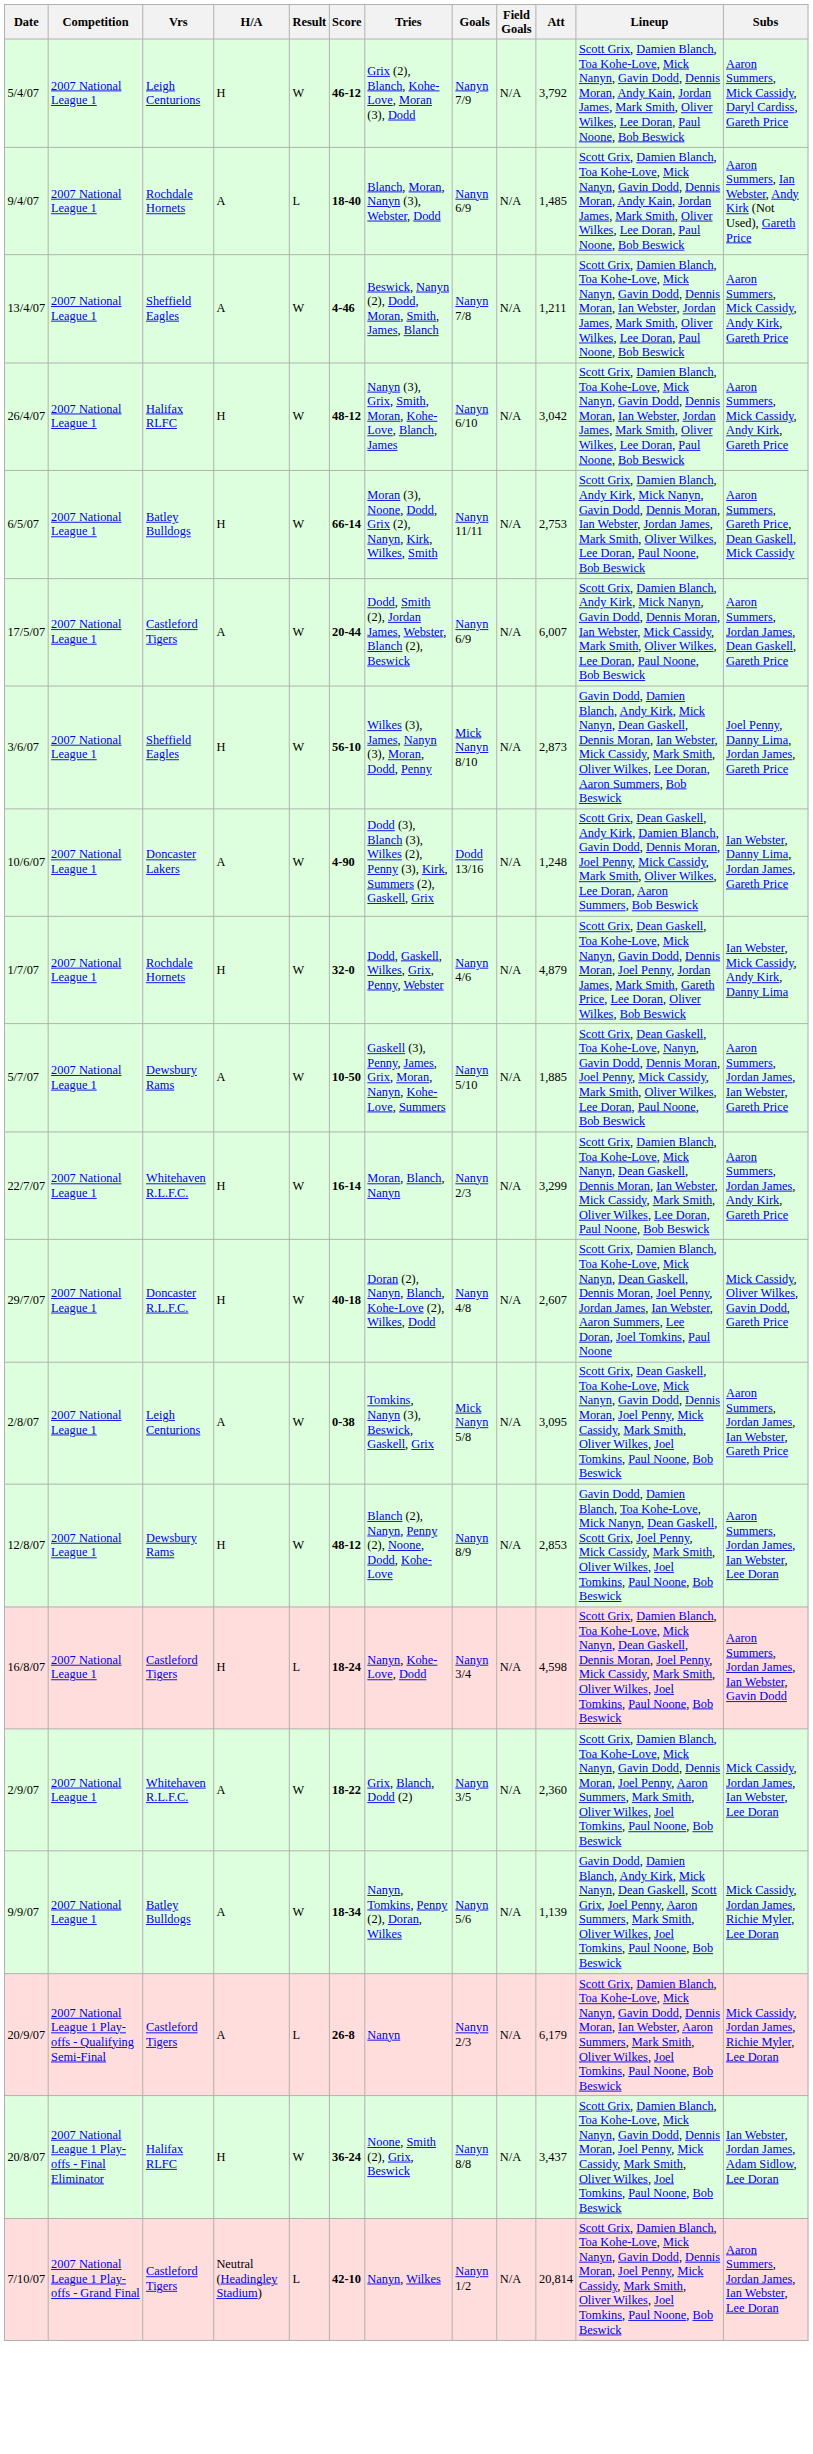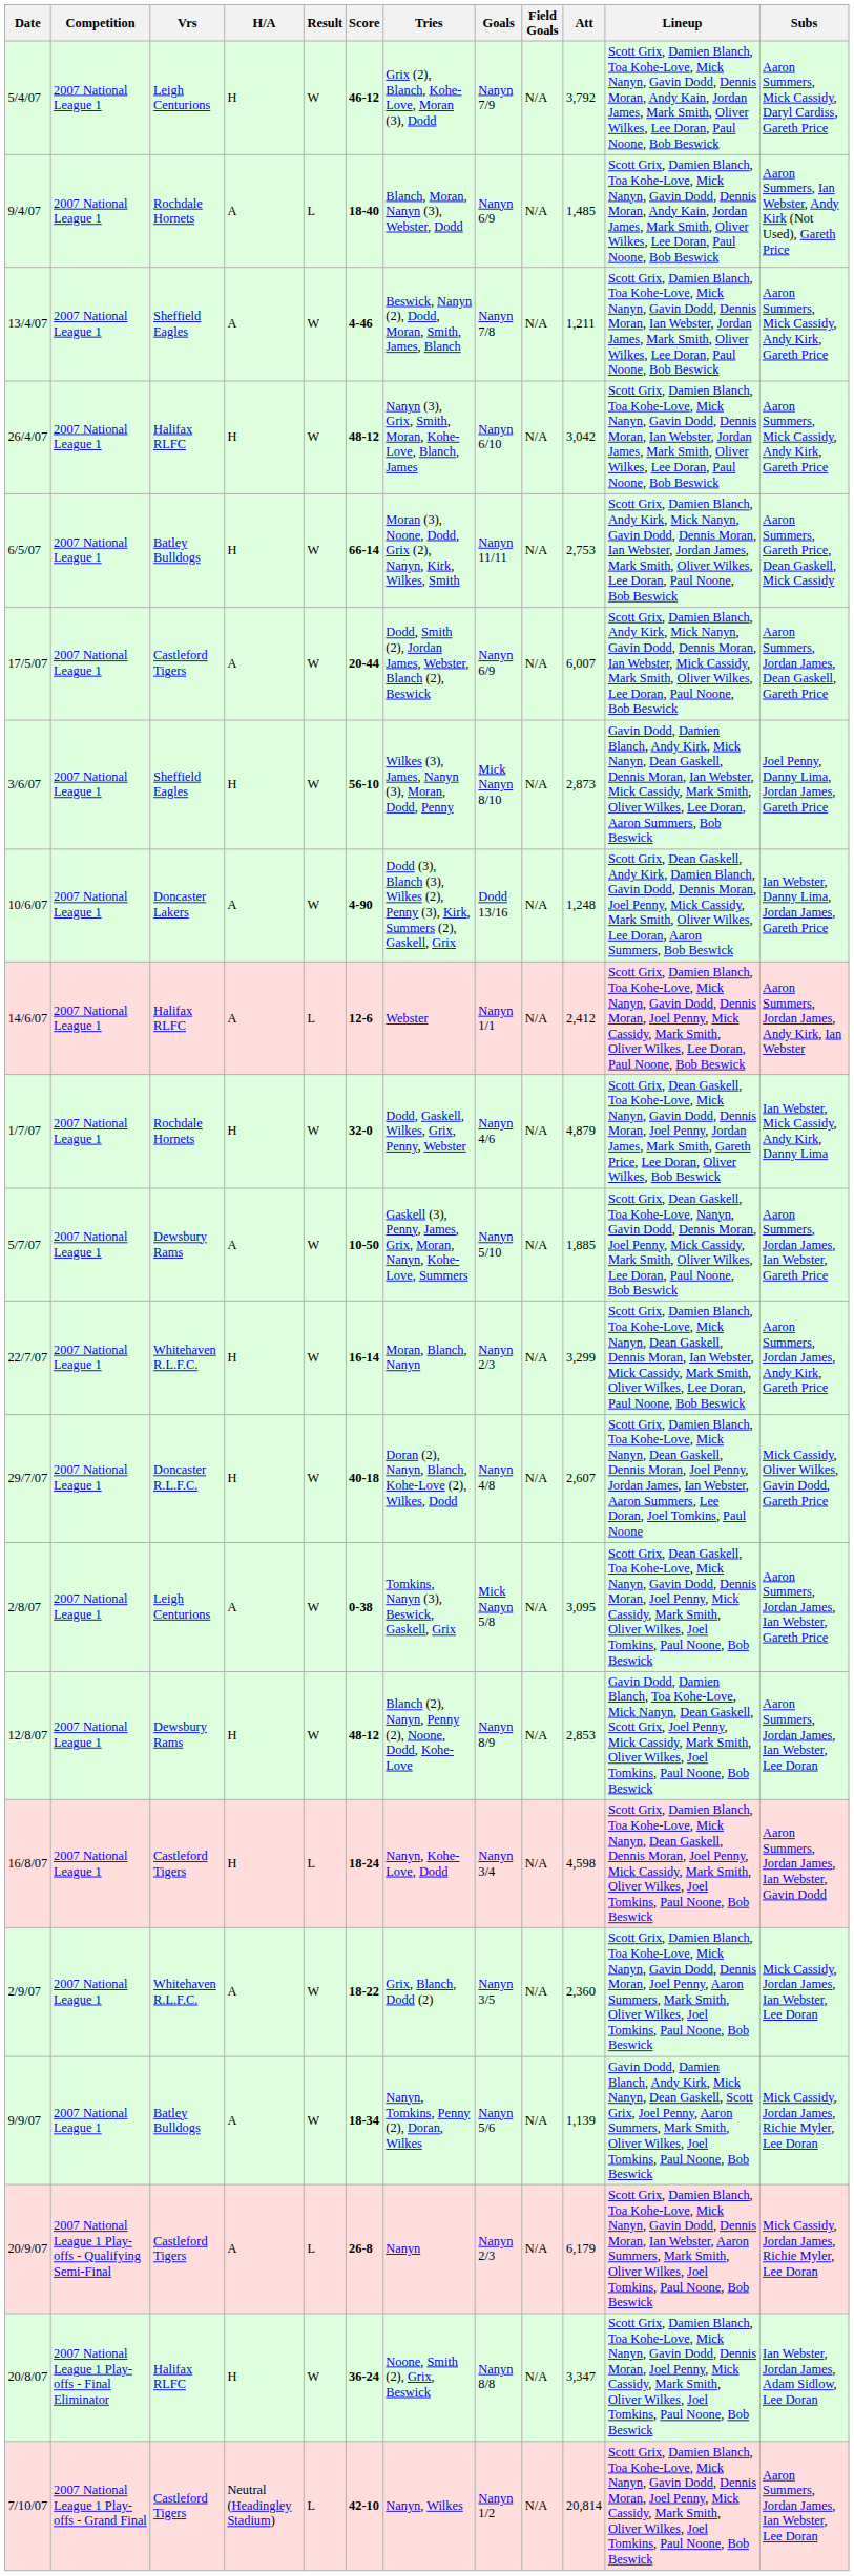+ row: 14/6/07 | 2007 National League 1 | Halifax RLFC | A | L | 12-6 | Webster | Nanyn 1/1 | N/A | 2,412 | Scott Grix, Damien Blanch, Toa Kohe-Love, Mick Nanyn, Gavin Dodd, Dennis Moran, Joel Penny, Mick Cassidy, Mark Smith, Oliver Wilkes, Lee Doran, Paul Noone, Bob Beswick | Aaron Summers, Jordan James, Andy Kirk, Ian Webster
20/8/07 | Att: 3,437 -> 3,347
